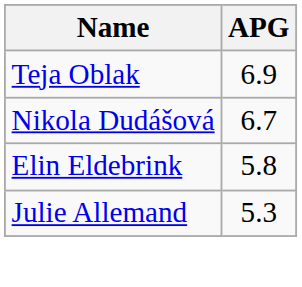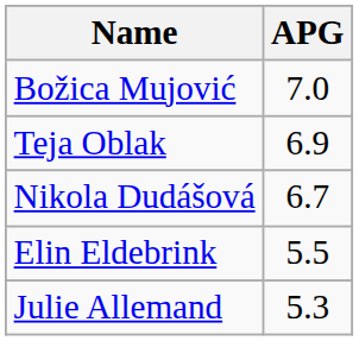+ row: Božica Mujović | 7.0
Elin Eldebrink | APG: 5.8 -> 5.5
